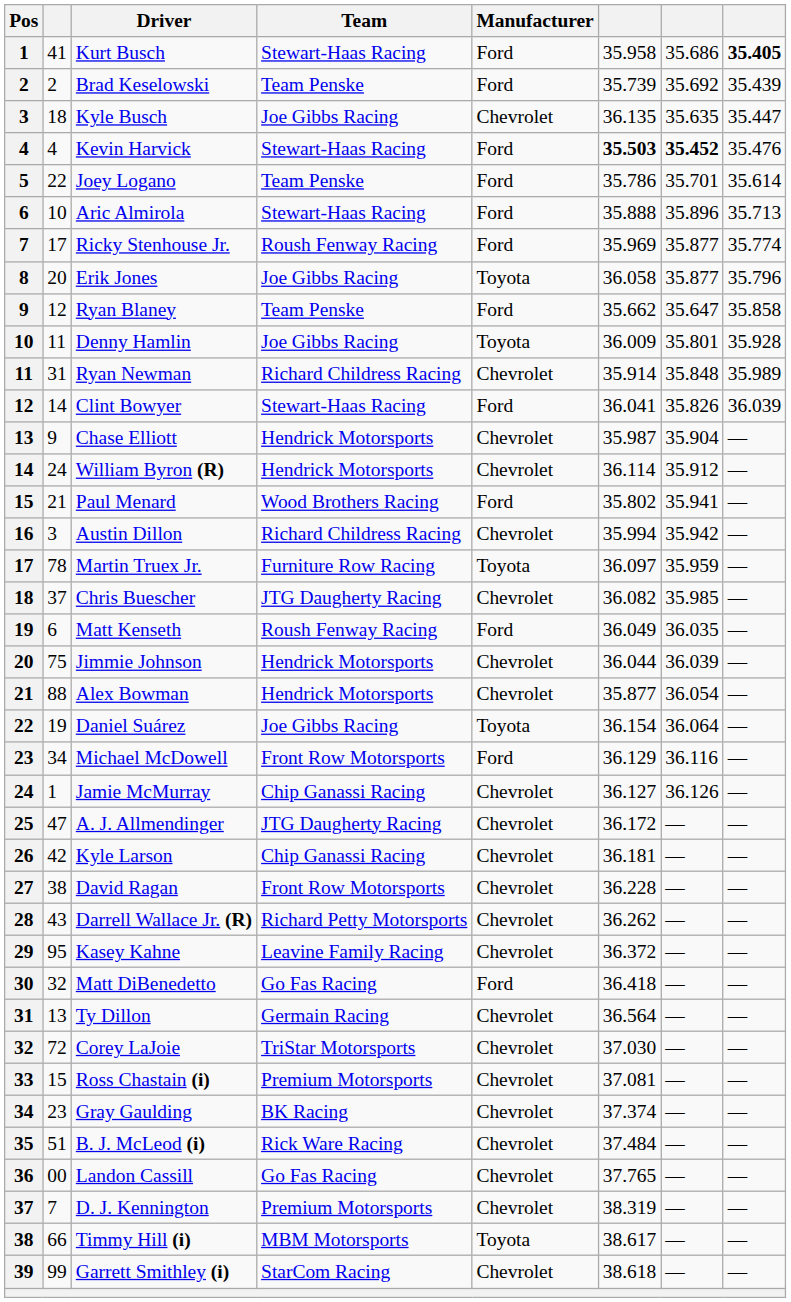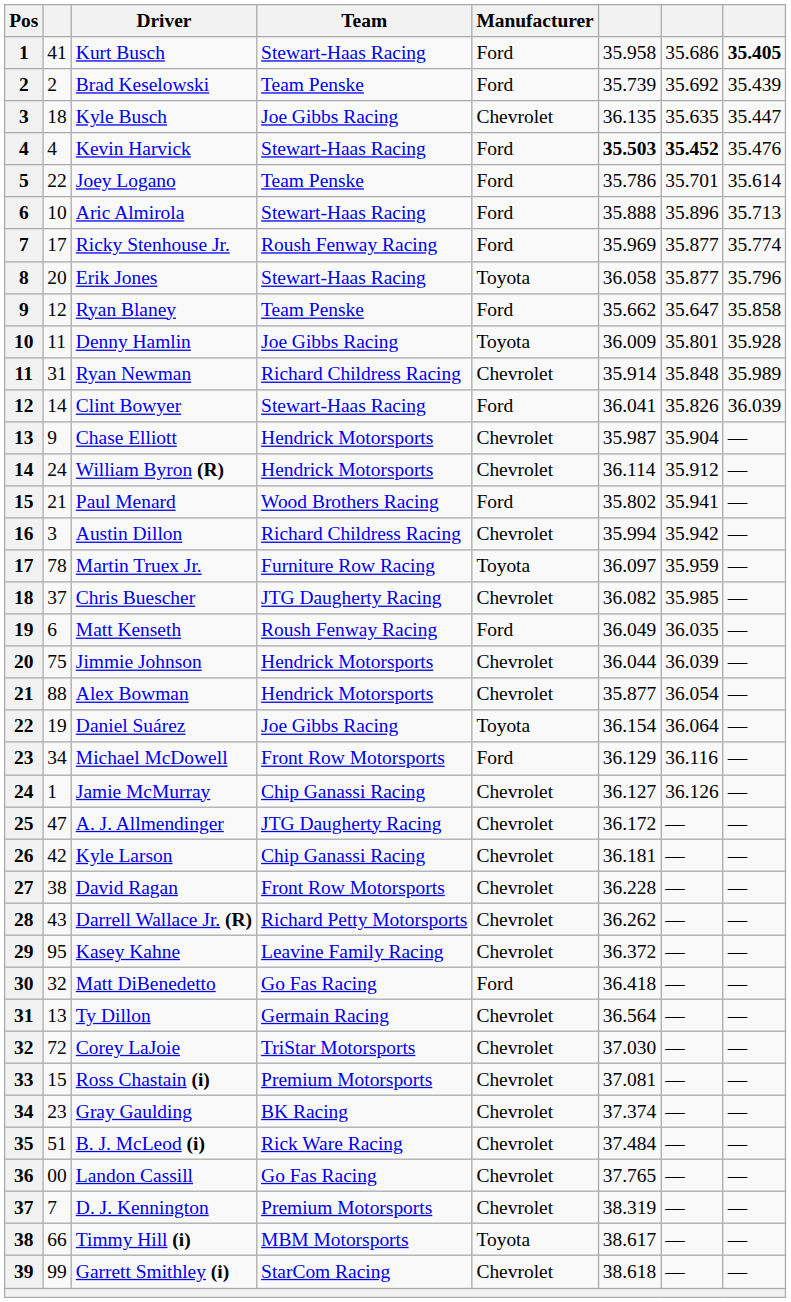Erik Jones | Team: Joe Gibbs Racing -> Stewart-Haas Racing
